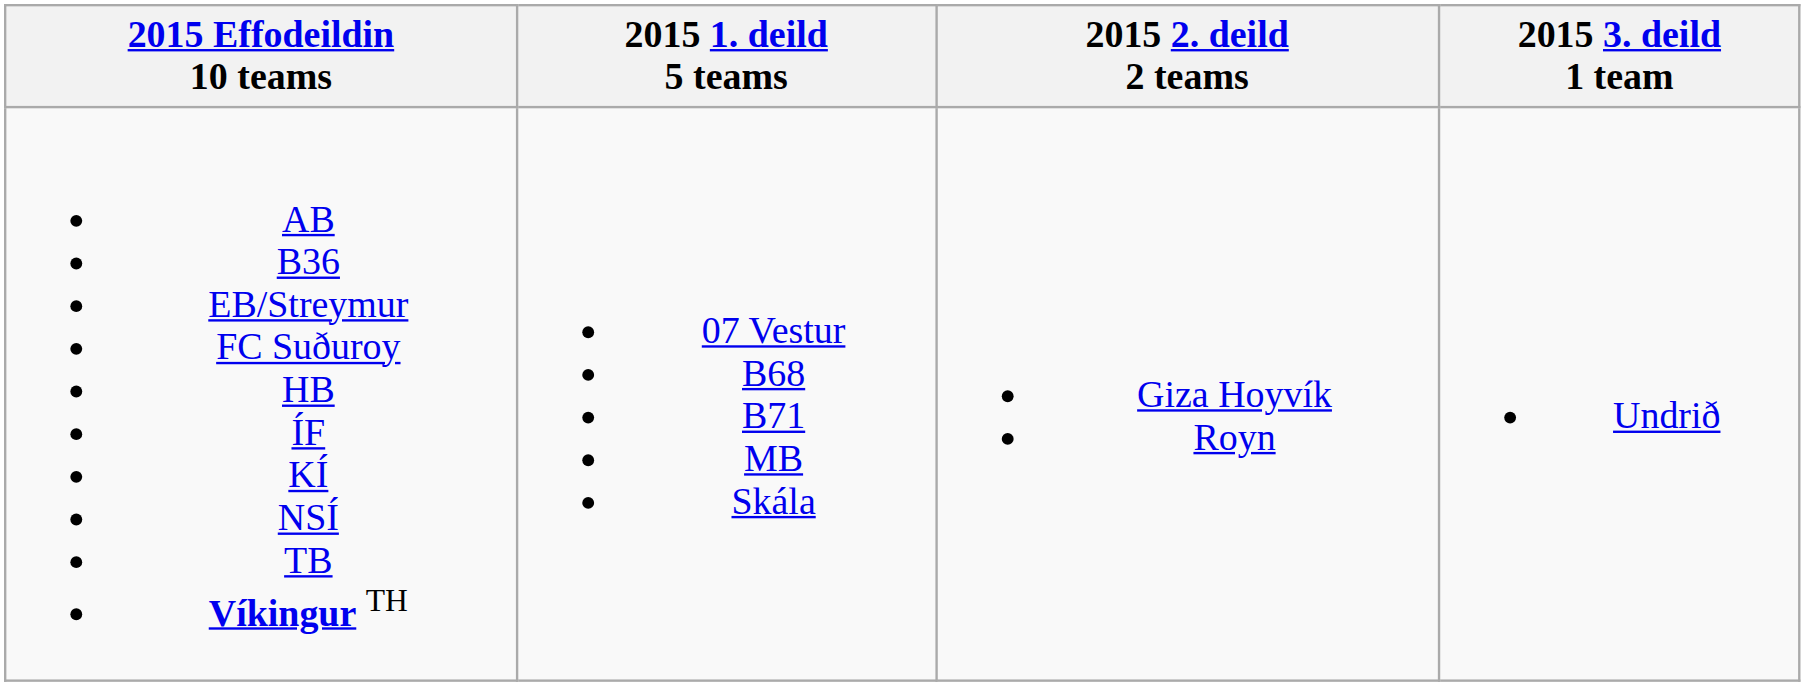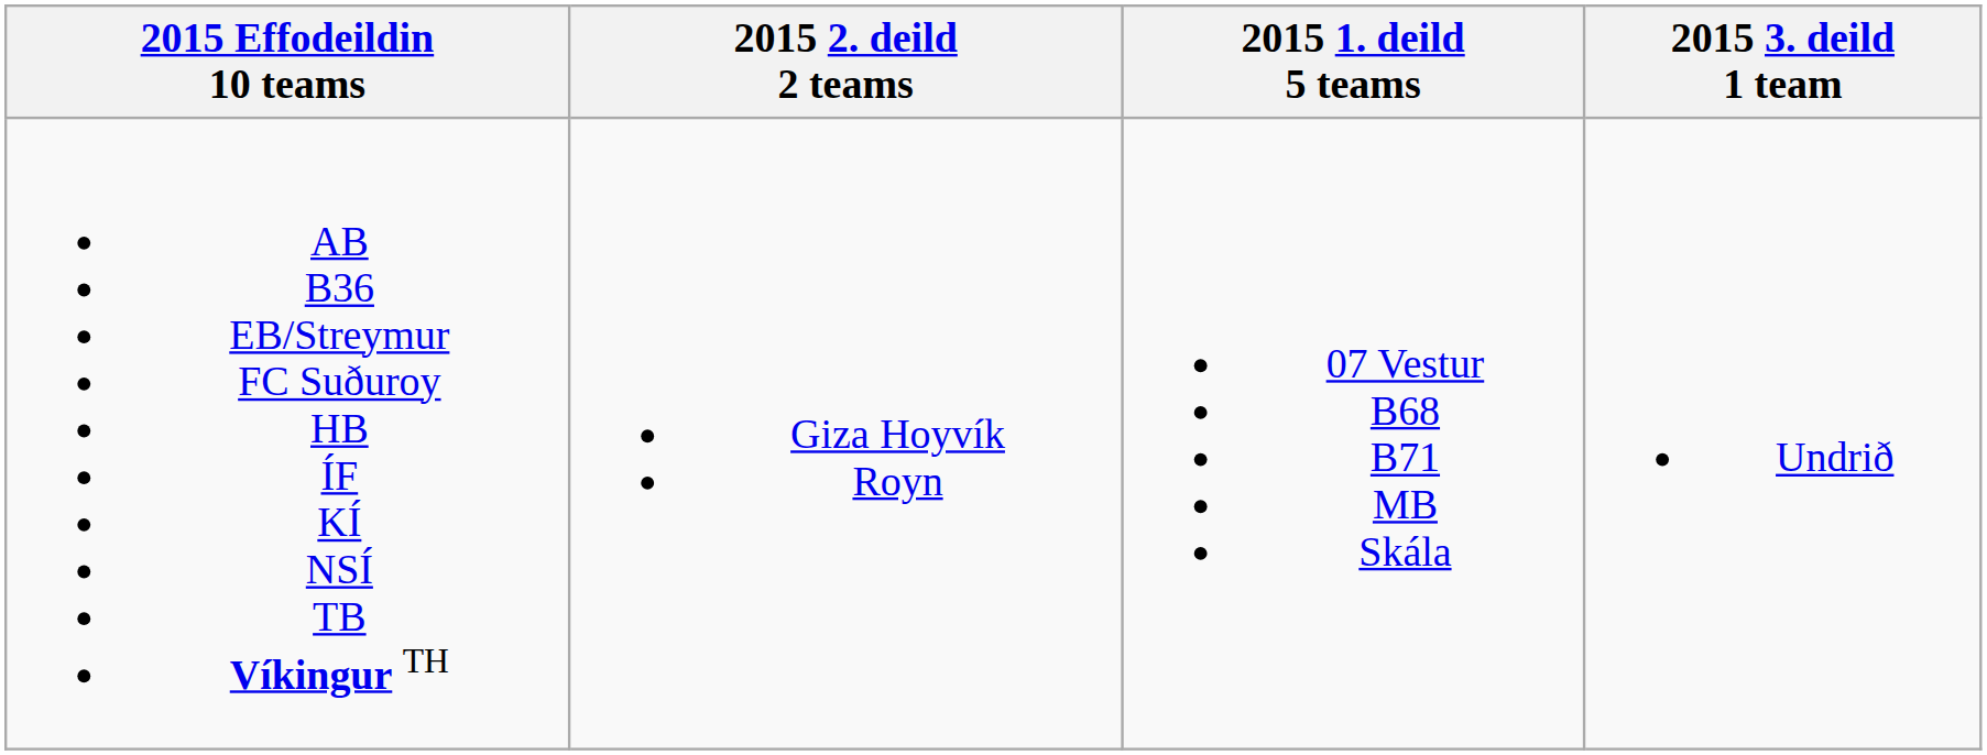columns swapped: 2015 1. deild 5 teams <-> 2015 2. deild 2 teams
